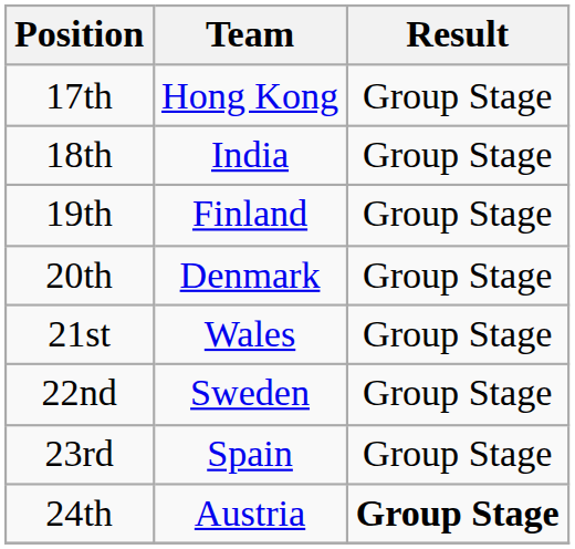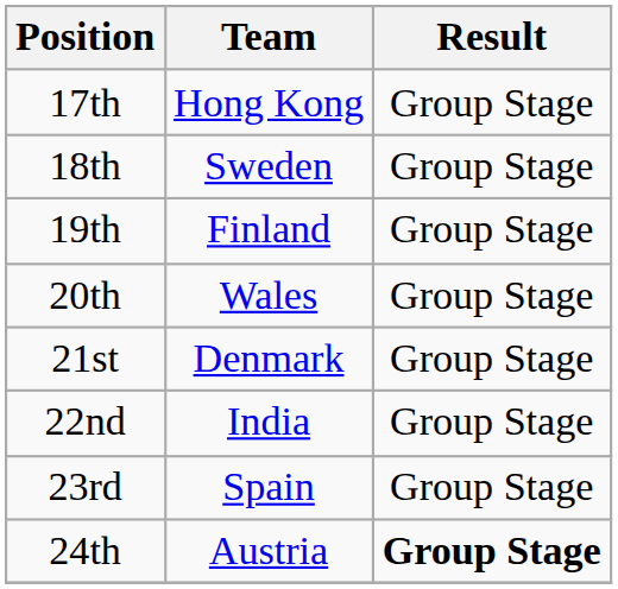18th | Team: India -> Sweden
20th | Team: Denmark -> Wales
21st | Team: Wales -> Denmark
22nd | Team: Sweden -> India
